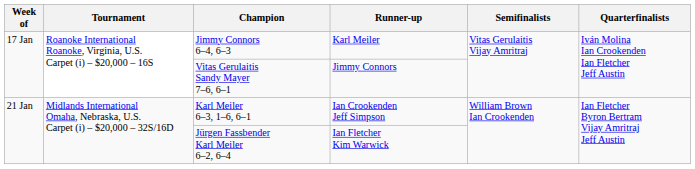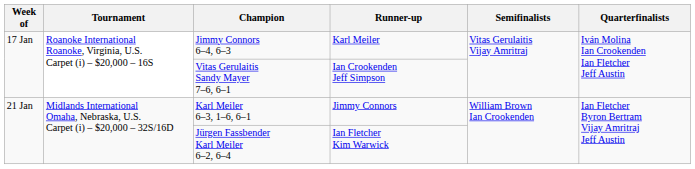Vitas Gerulaitis Sandy Mayer 7–6, 6–1 | Runner-up: Jimmy Connors -> Ian Crookenden Jeff Simpson
Karl Meiler 6–3, 1–6, 6–1 | Runner-up: Ian Crookenden Jeff Simpson -> Jimmy Connors
